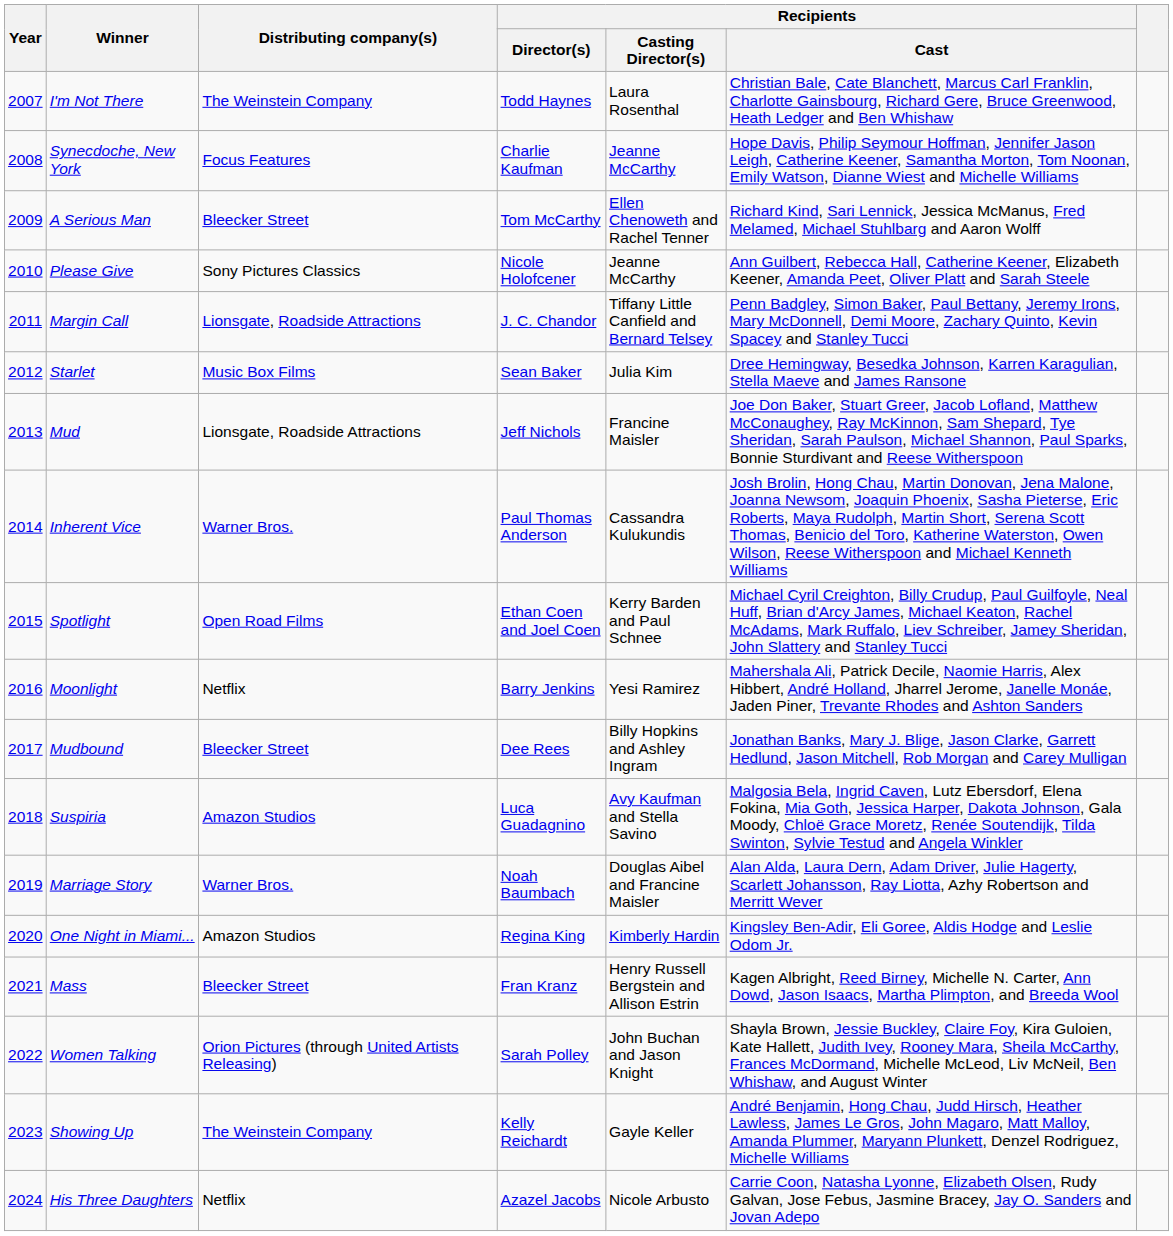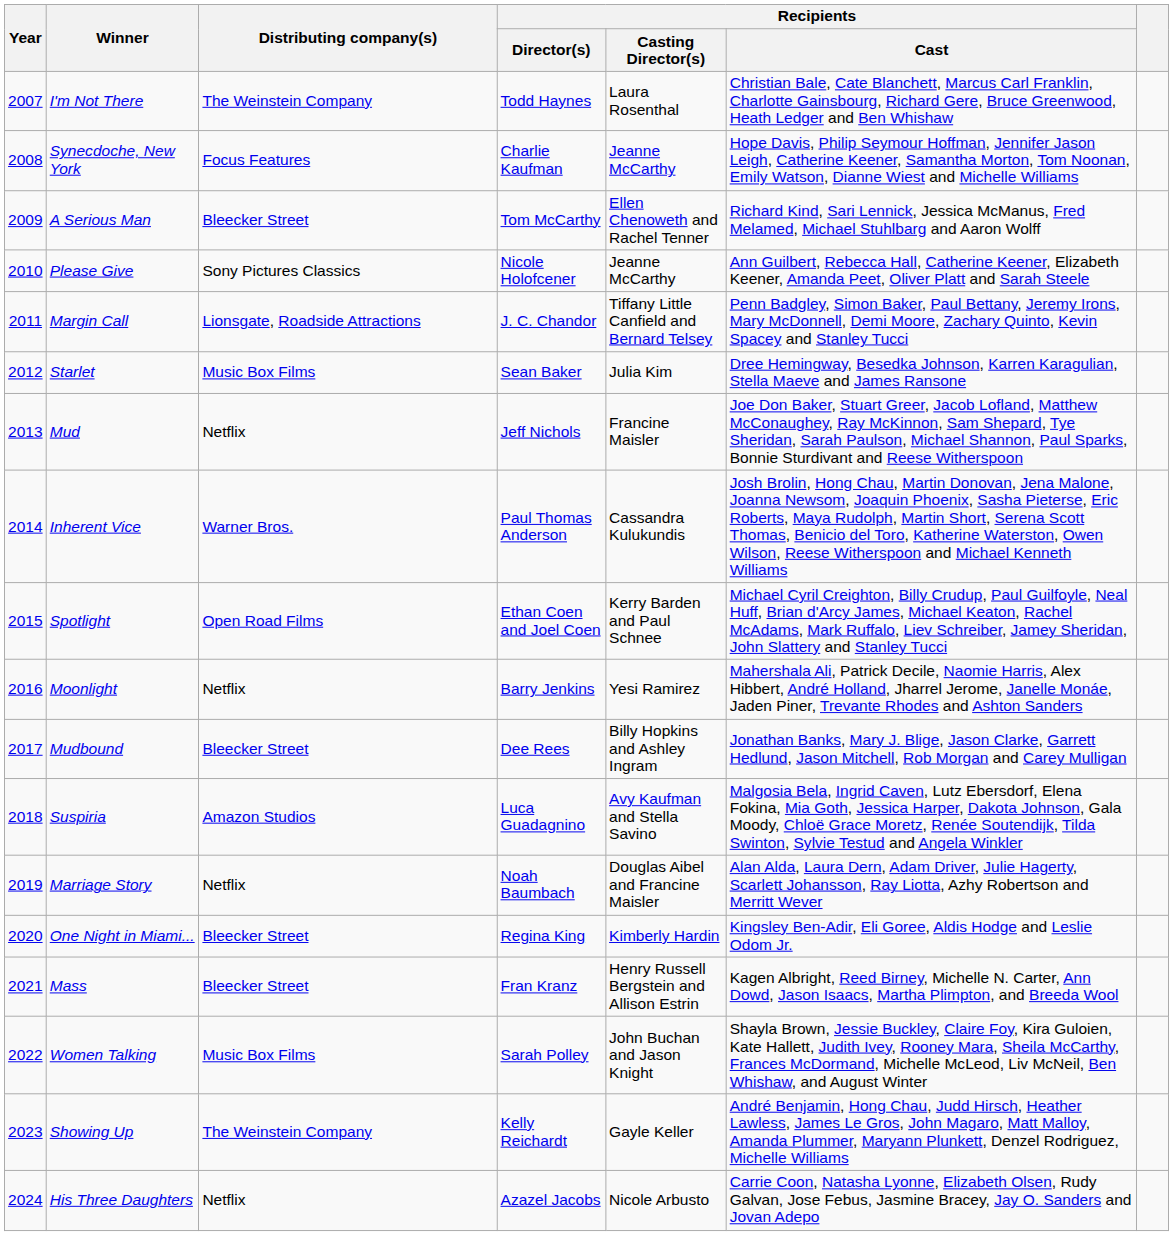Mud | Distributing company(s): Lionsgate, Roadside Attractions -> Netflix
Marriage Story | Distributing company(s): Warner Bros. -> Netflix
One Night in Miami... | Distributing company(s): Amazon Studios -> Bleecker Street
Women Talking | Distributing company(s): Orion Pictures (through United Artists Releasing) -> Music Box Films
